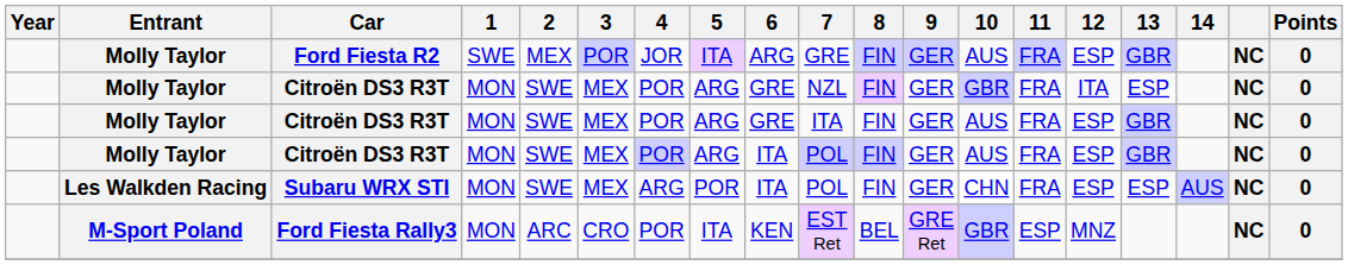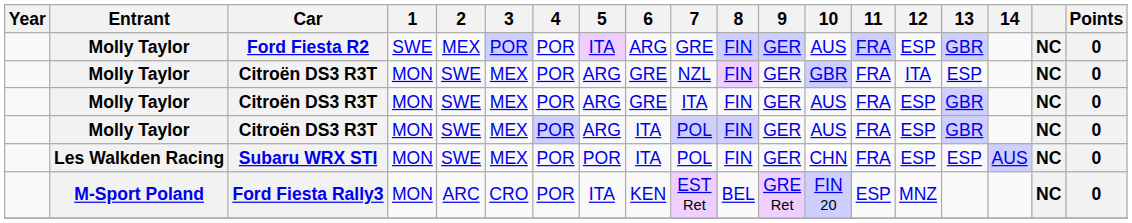Ford Fiesta R2 | 4: JOR -> POR
Subaru WRX STI | 4: ARG -> POR
Ford Fiesta Rally3 | 10: GBR -> FIN 20
